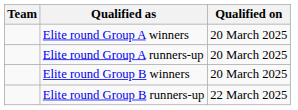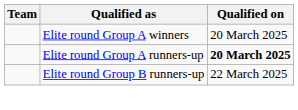Elite round Group A runners-up | Qualified on: normal -> bold
- row: Elite round Group B winners | 20 March 2025
